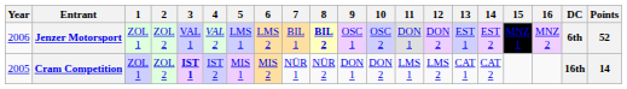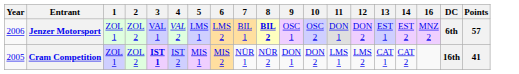- column: 15 | MNZ 1
Jenzer Motorsport | Points: 52 -> 57
Cram Competition | Points: 14 -> 41
